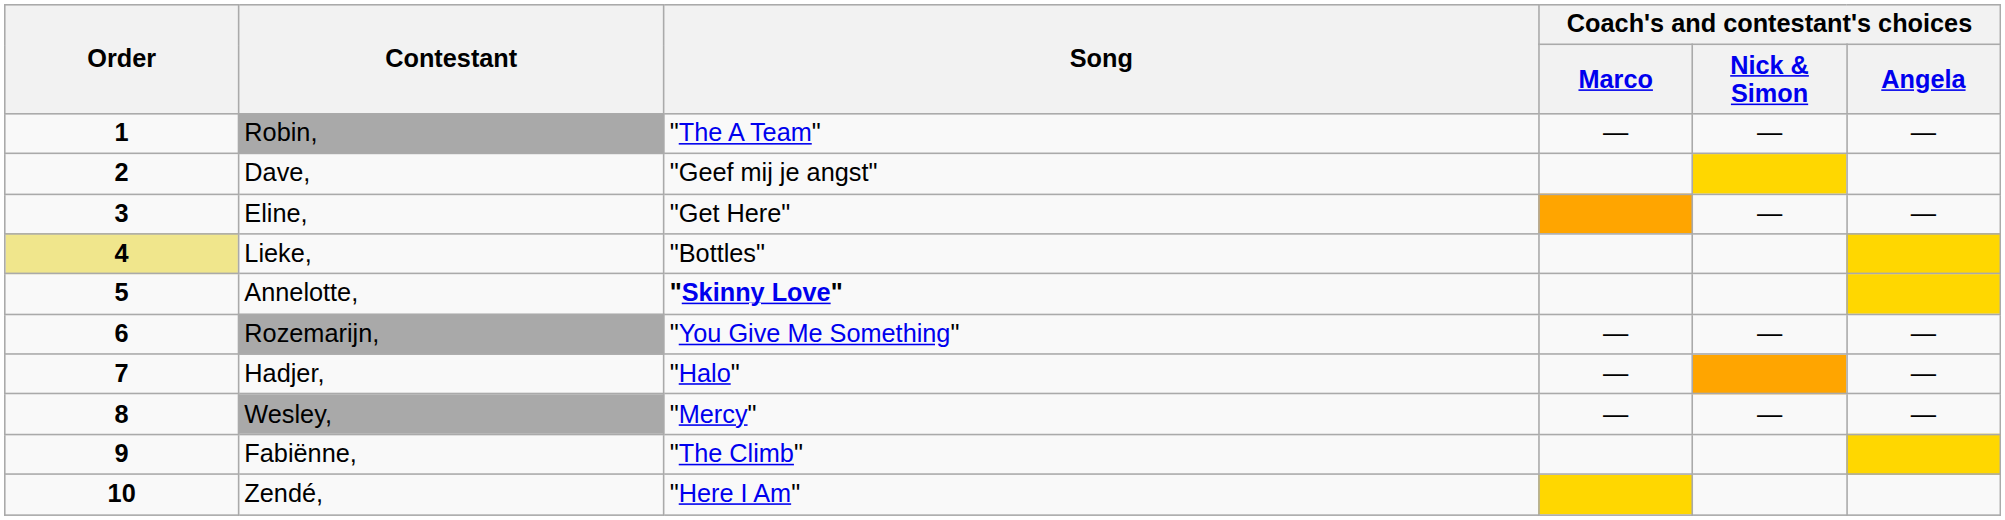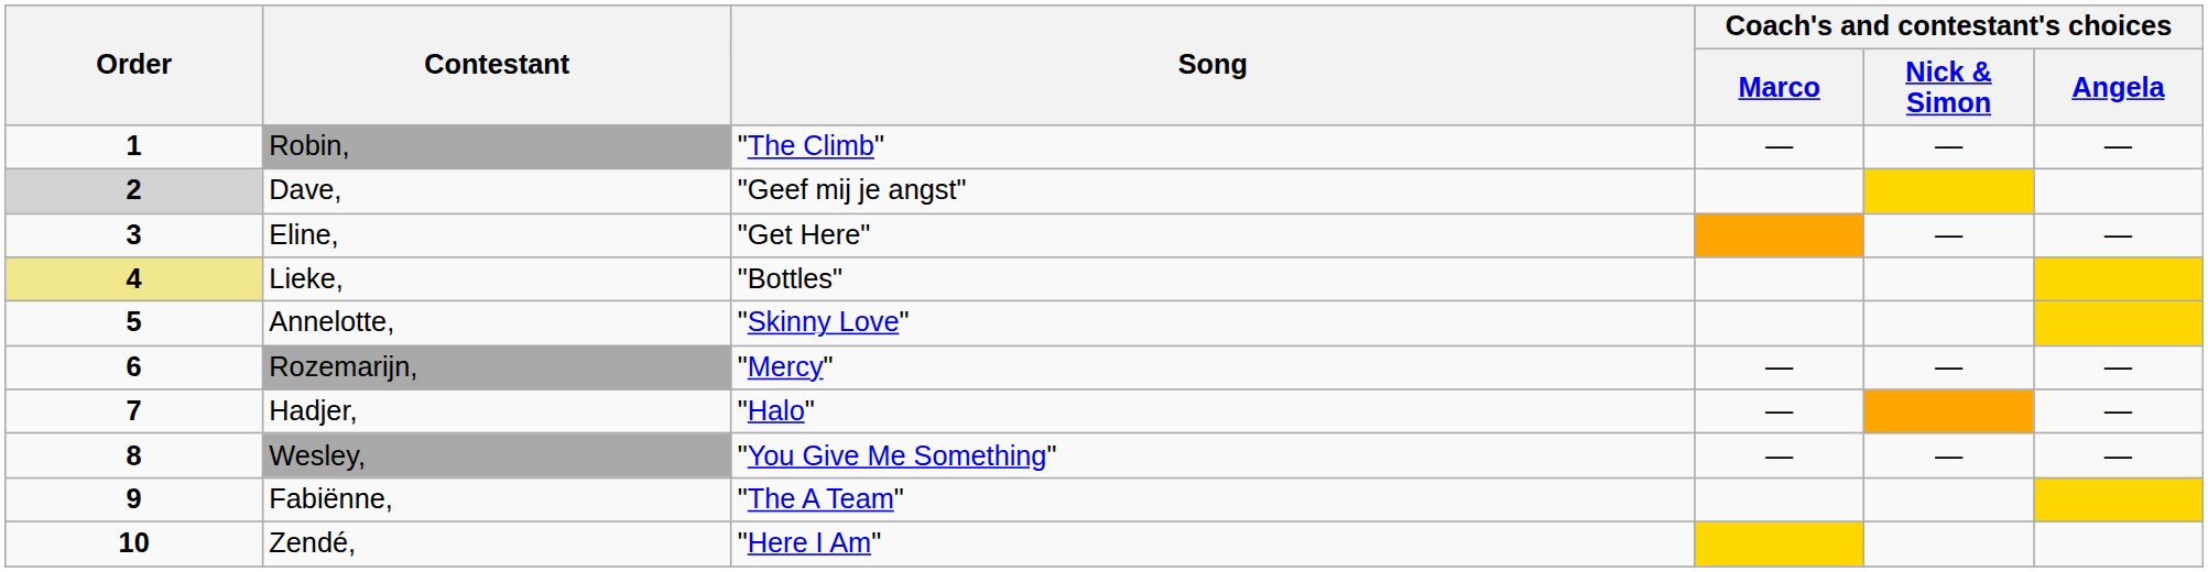Robin, | Song: "The A Team" -> "The Climb"
Dave, | Order: no background -> lightgrey background
Annelotte, | Song: bold -> normal
Rozemarijn, | Song: "You Give Me Something" -> "Mercy"
Wesley, | Song: "Mercy" -> "You Give Me Something"
Fabiënne, | Song: "The Climb" -> "The A Team"
